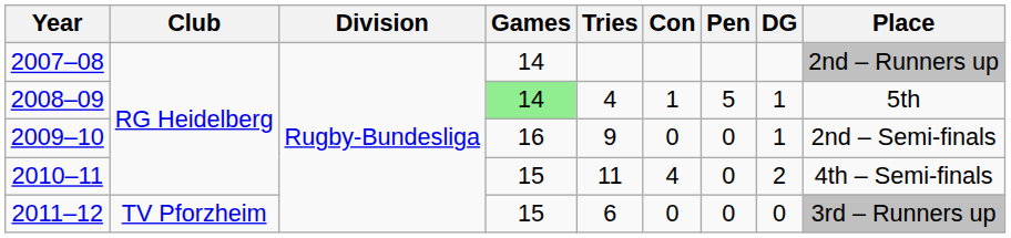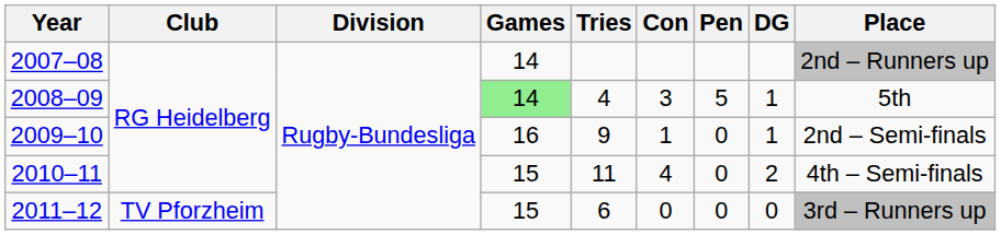2008–09 | Con: 1 -> 3
2009–10 | Con: 0 -> 1
